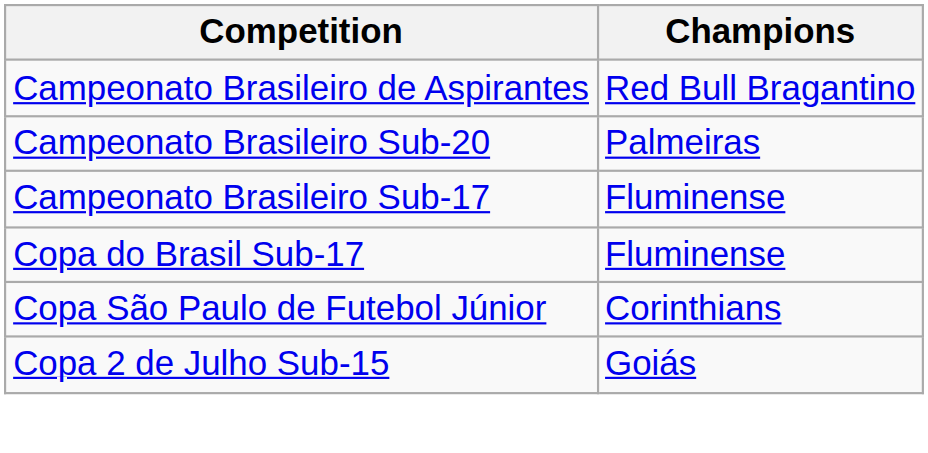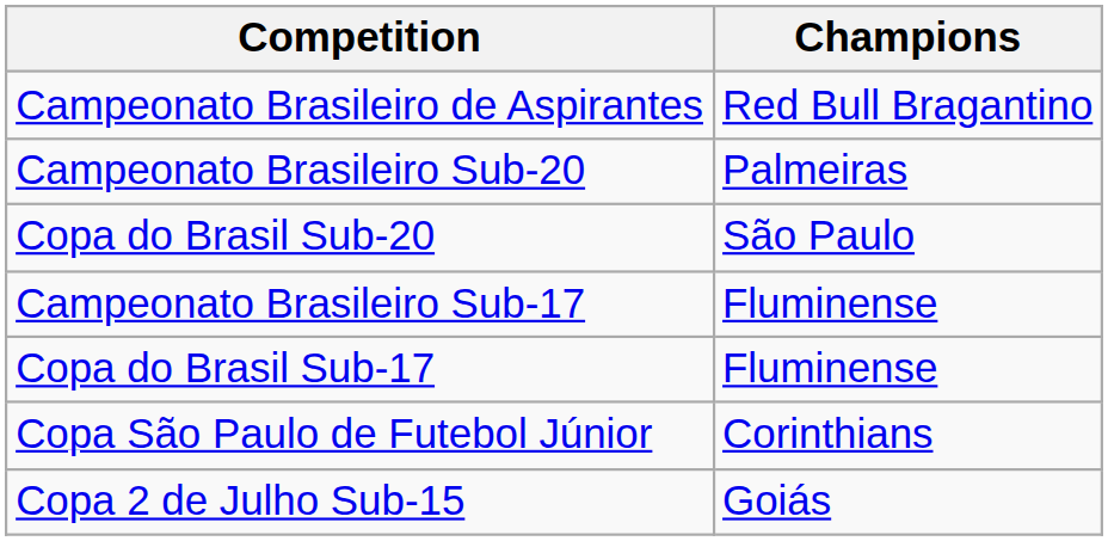+ row: Copa do Brasil Sub-20 | São Paulo
